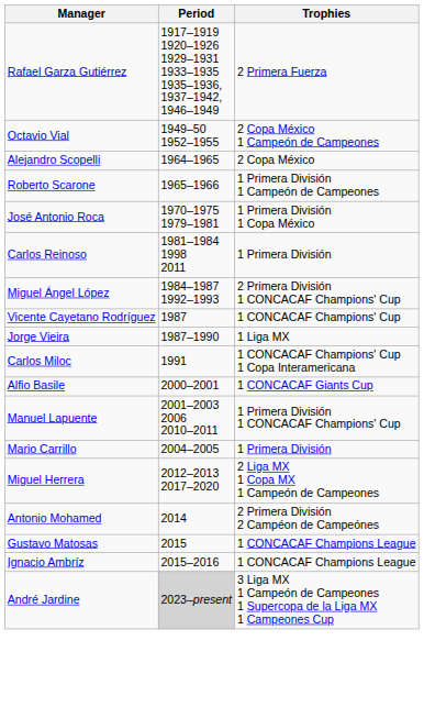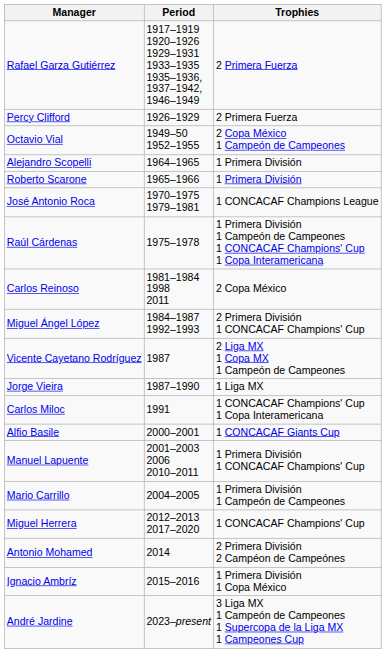+ row: Percy Clifford | 1926–1929 | 2 Primera Fuerza
Alejandro Scopelli | Trophies: 2 Copa México -> 1 Primera División
Roberto Scarone | Trophies: 1 Primera División 1 Campeón de Campeones -> 1 Primera División
José Antonio Roca | Trophies: 1 Primera División 1 Copa México -> 1 CONCACAF Champions League
+ row: Raúl Cárdenas | 1975–1978 | 1 Primera División 1 Campeón de Campeones 1 CONCACAF Champions' Cup 1 Copa Interamericana
Carlos Reinoso | Trophies: 1 Primera División -> 2 Copa México
Vicente Cayetano Rodríguez | Trophies: 1 CONCACAF Champions' Cup -> 2 Liga MX 1 Copa MX 1 Campeón de Campeones
Mario Carrillo | Trophies: 1 Primera División -> 1 Primera División 1 Campeón de Campeones
Miguel Herrera | Trophies: 2 Liga MX 1 Copa MX 1 Campeón de Campeones -> 1 CONCACAF Champions' Cup
- row: Gustavo Matosas | 2015 | 1 CONCACAF Champions League
Ignacio Ambríz | Trophies: 1 CONCACAF Champions League -> 1 Primera División 1 Copa México
André Jardine | Period: lightgrey background -> no background
